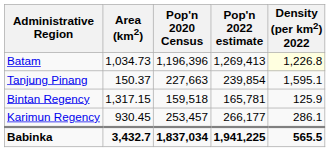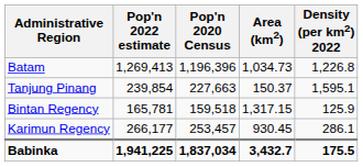columns swapped: Area (km2) <-> Pop'n 2022 estimate
Batam | Density (per km2) 2022: lightyellow background -> no background
Babinka | Density (per km2) 2022: 565.5 -> 175.5
